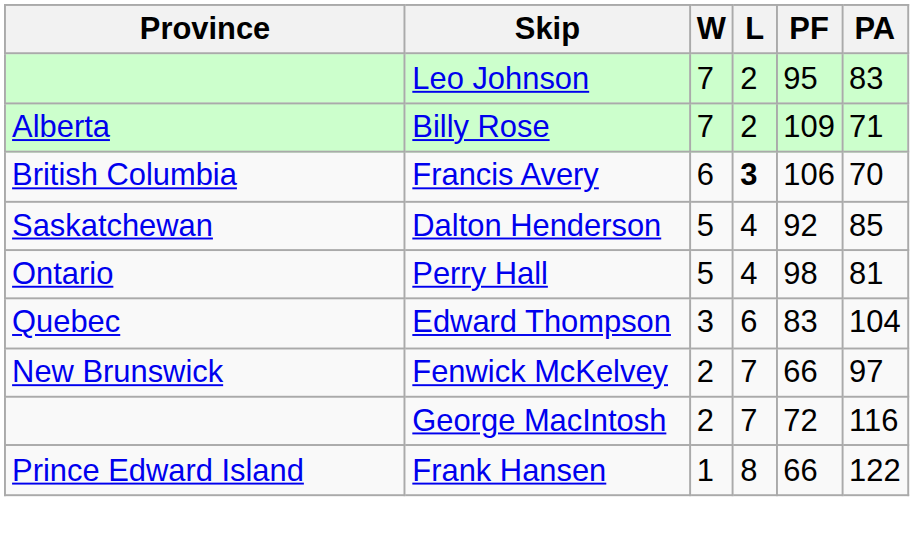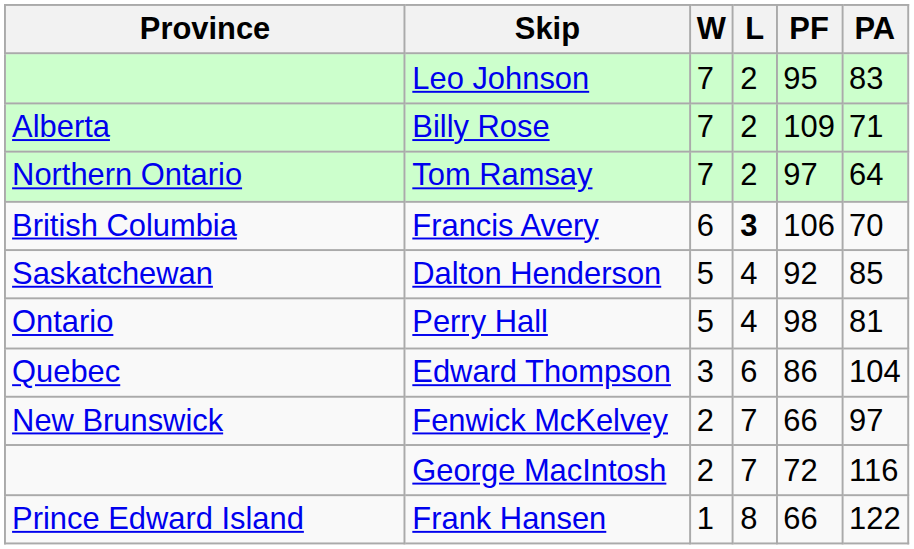+ row: Northern Ontario | Tom Ramsay | 7 | 2 | 97 | 64
Edward Thompson | PF: 83 -> 86
